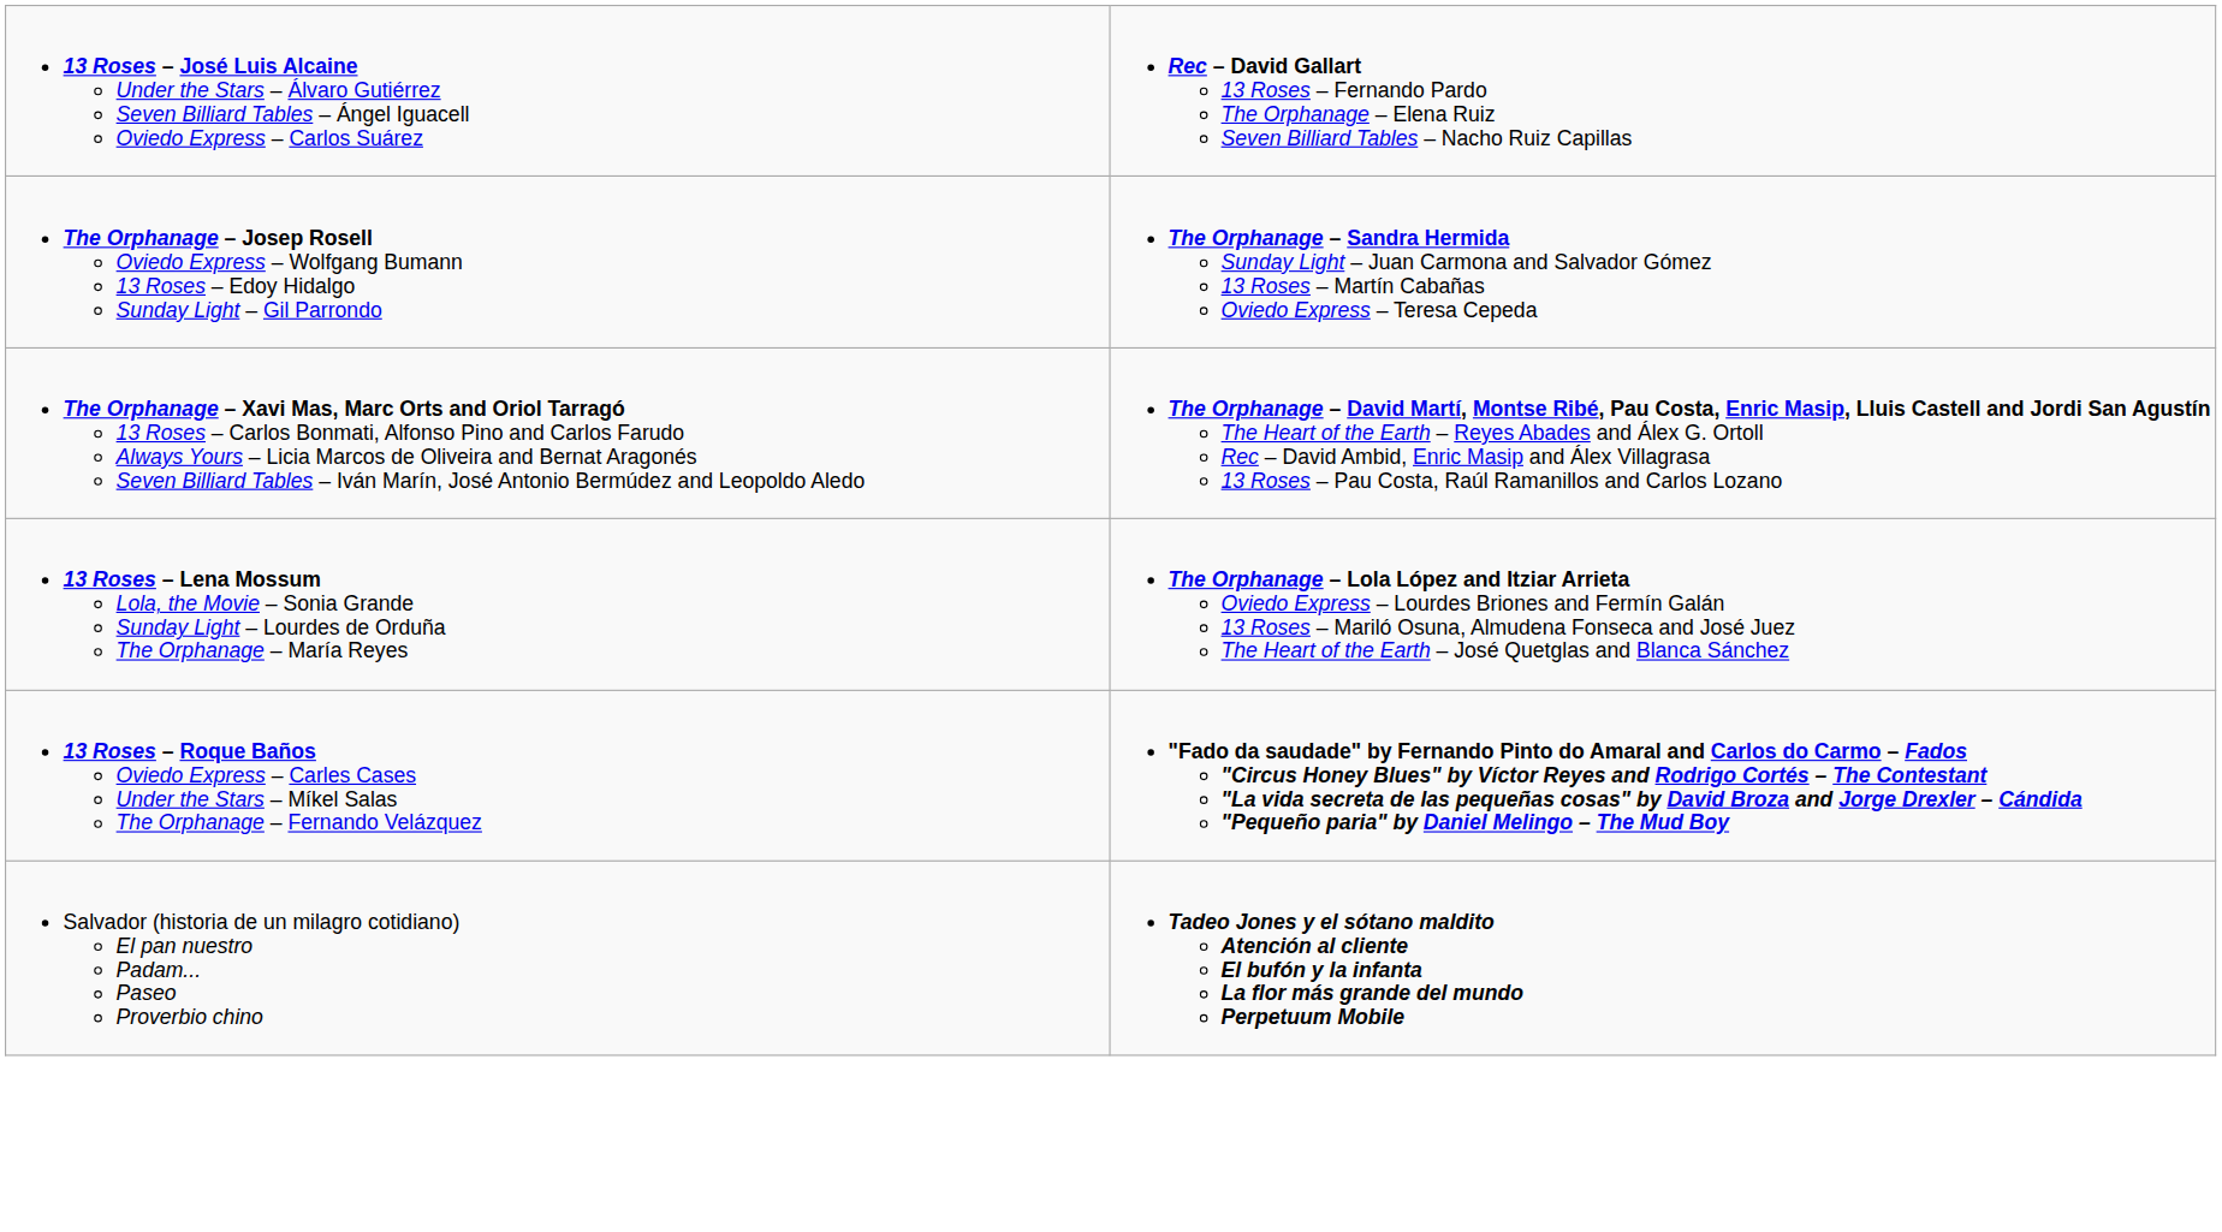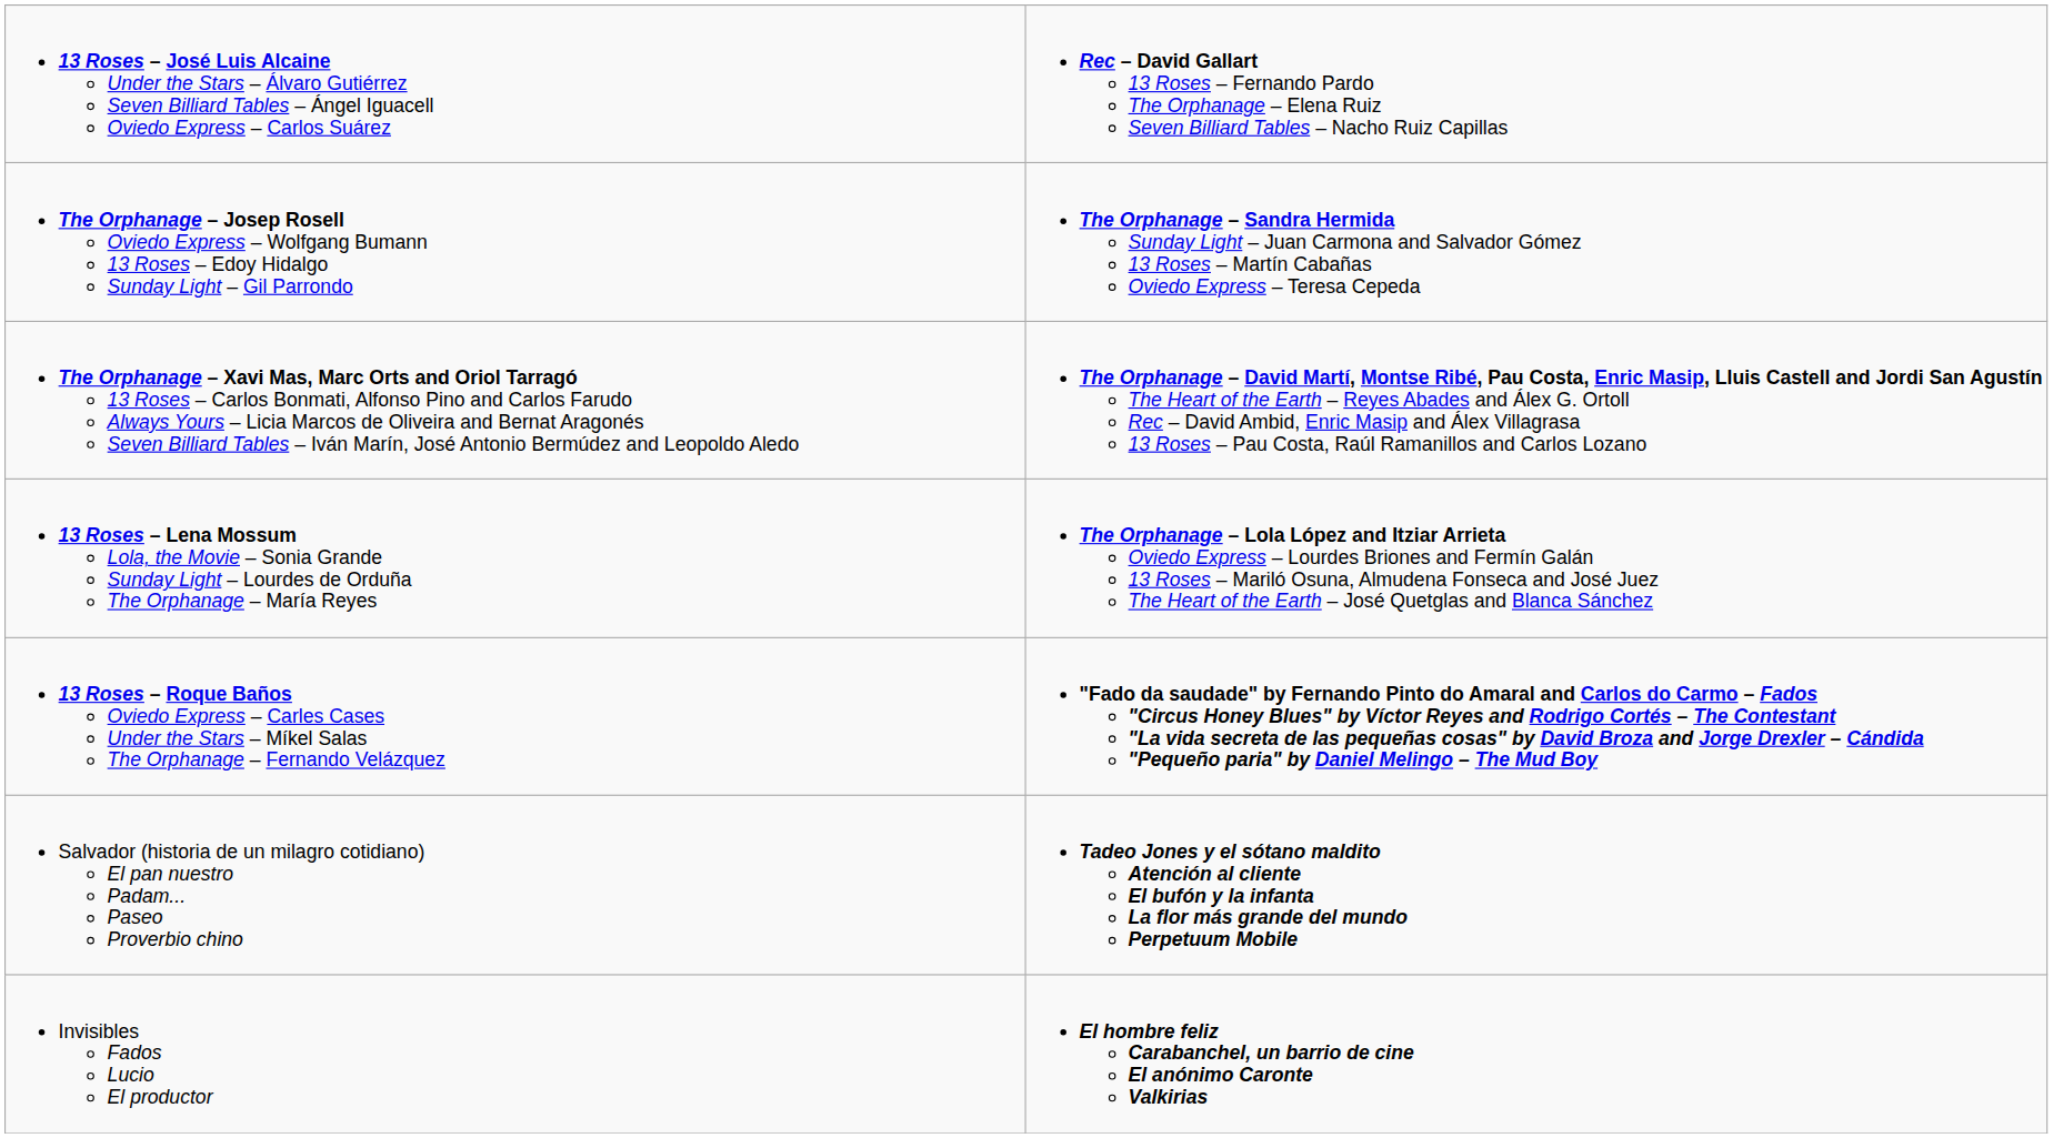+ row: Invisibles Fados Lucio El productor | El hombre feliz Carabanchel, un barrio de cine El anónimo Caronte Valkirias
